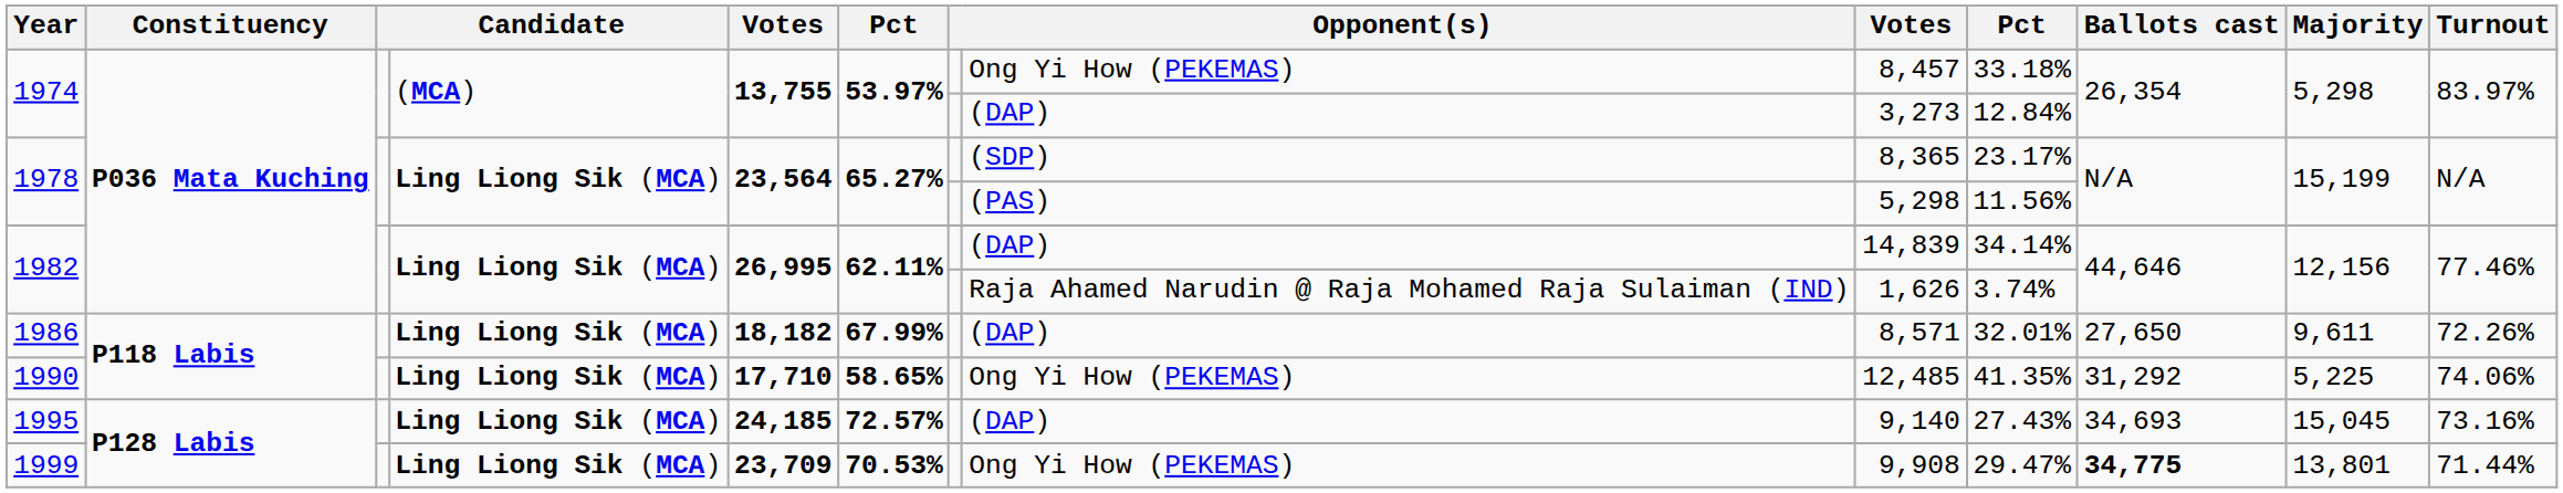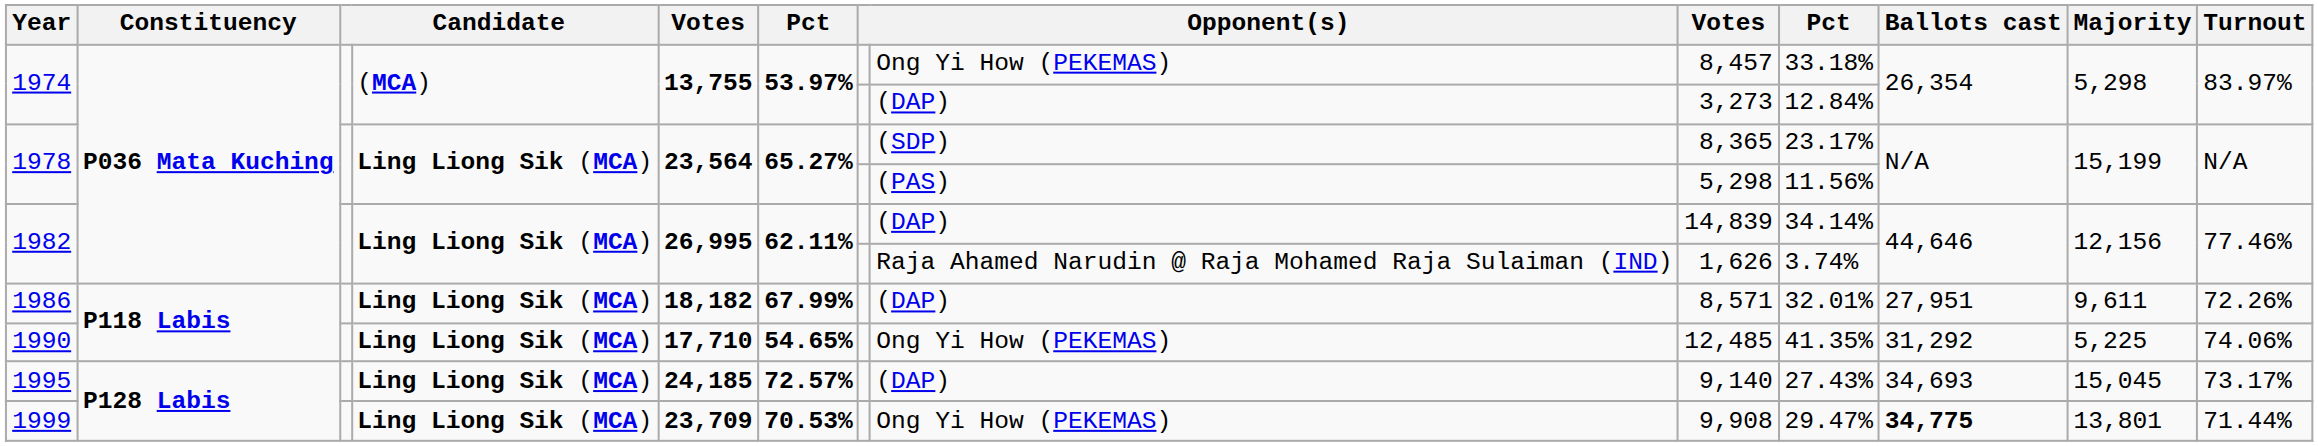1986 | Ballots cast: 27,650 -> 27,951
1990 | column 6: 58.65% -> 54.65%
1995 | Turnout: 73.16% -> 73.17%
